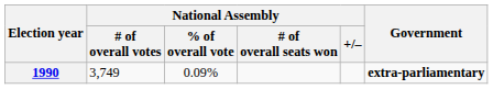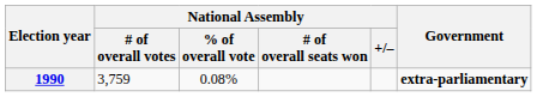1990 | National Assembly / # of overall votes: 3,749 -> 3,759
1990 | National Assembly / % of overall vote: 0.09% -> 0.08%
